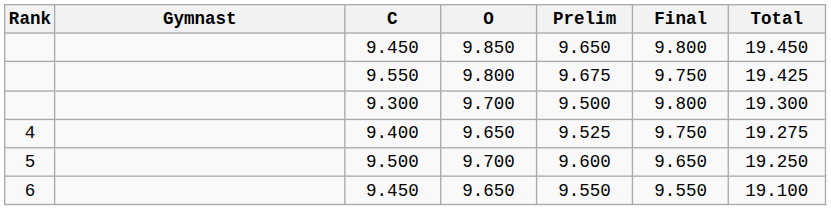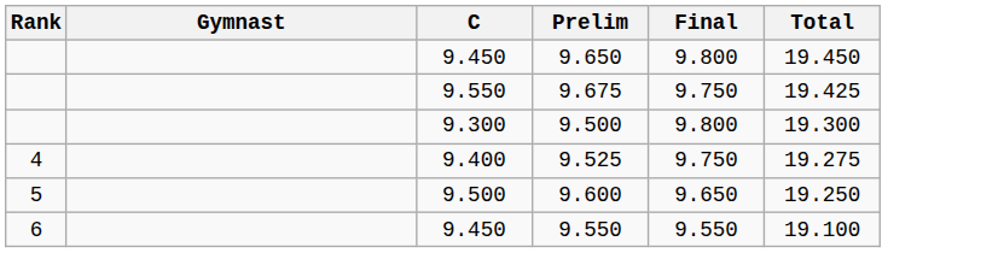- column: O | 9.850 | 9.800 | 9.700 | 9.650 | 9.700 | 9.650
